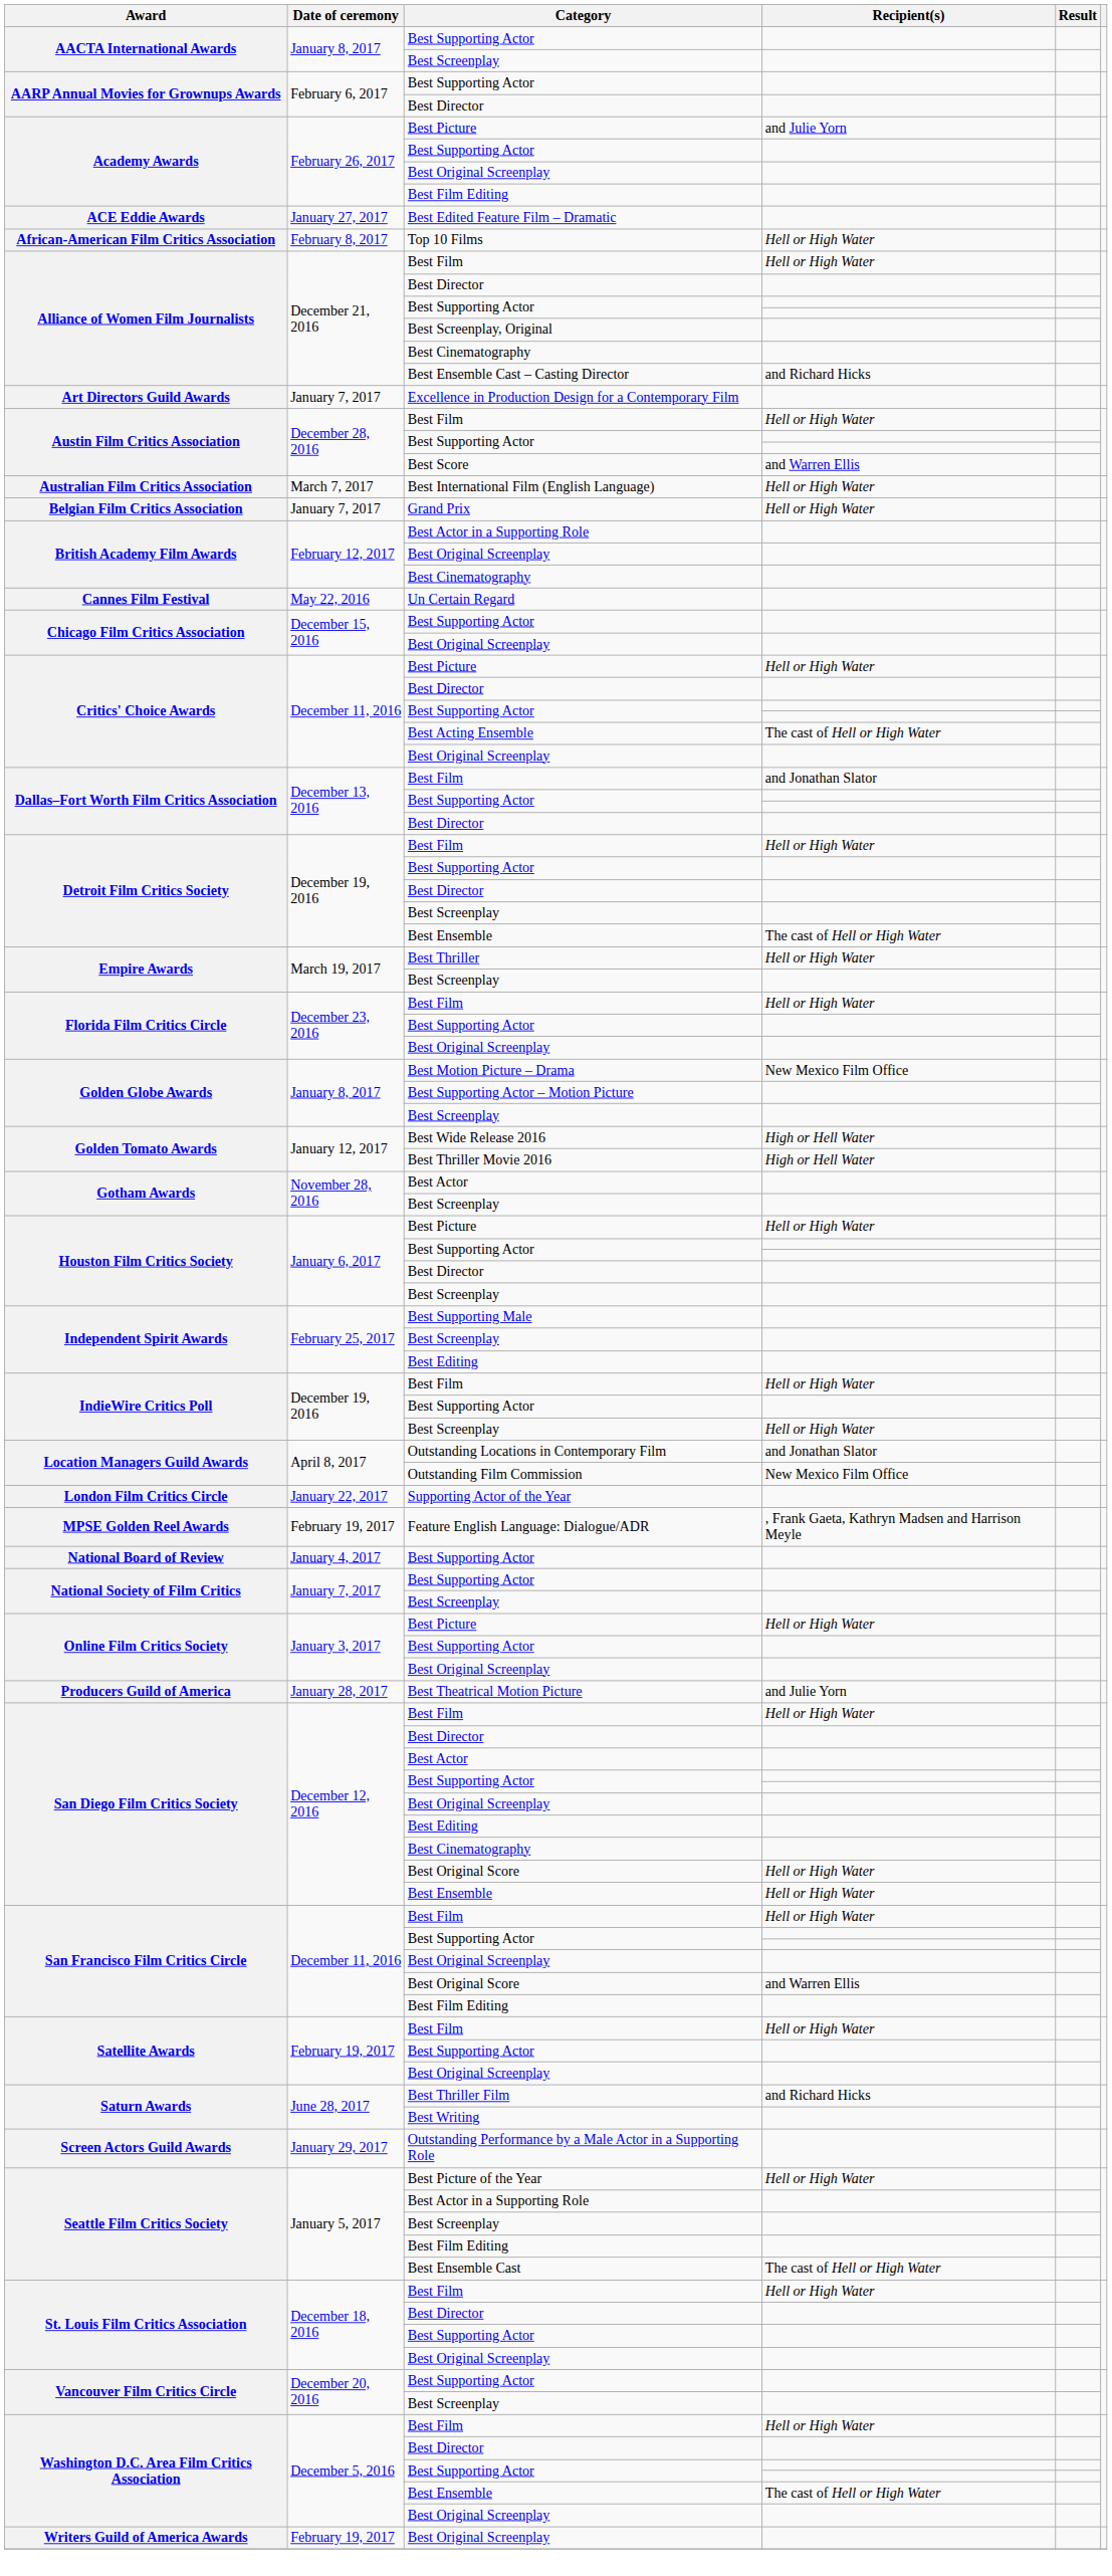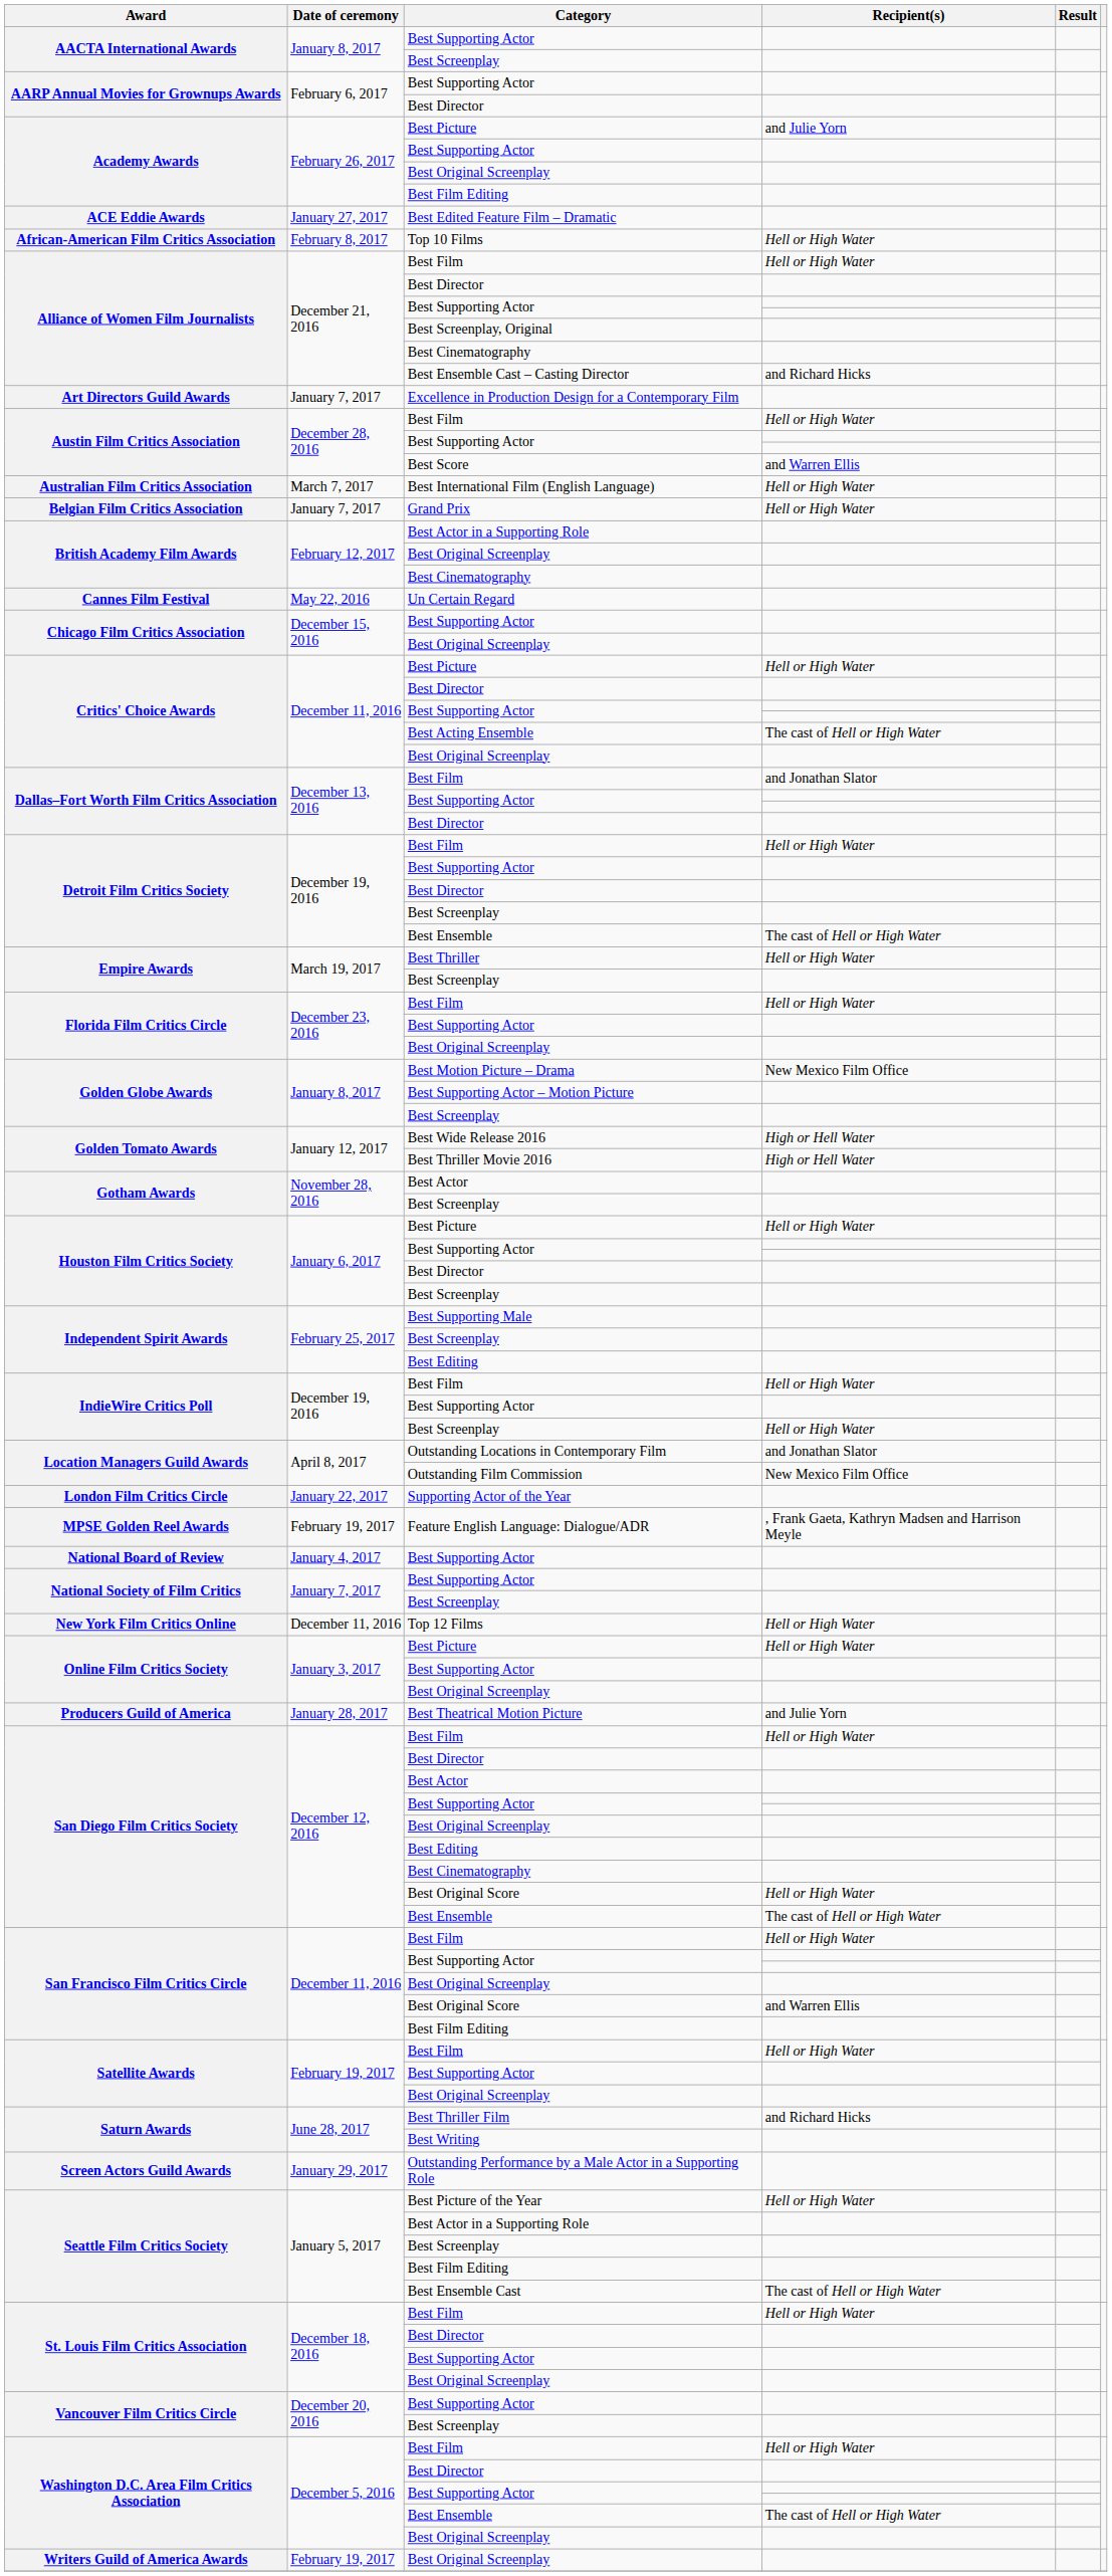+ row: New York Film Critics Online | December 11, 2016 | Top 12 Films | Hell or High Water
San Diego Film Critics Society / Best Ensemble | Recipient(s): Hell or High Water -> The cast of Hell or High Water
